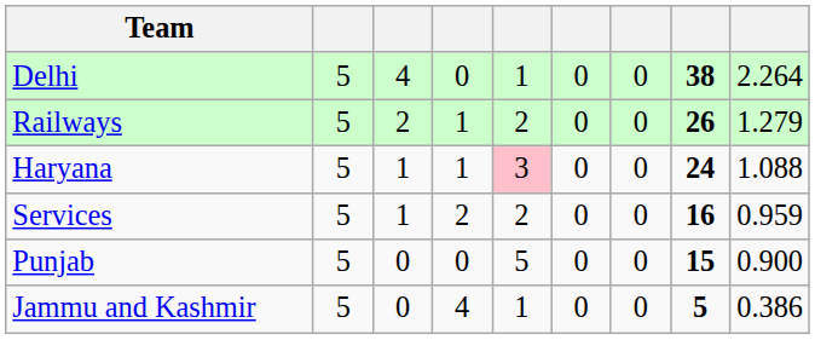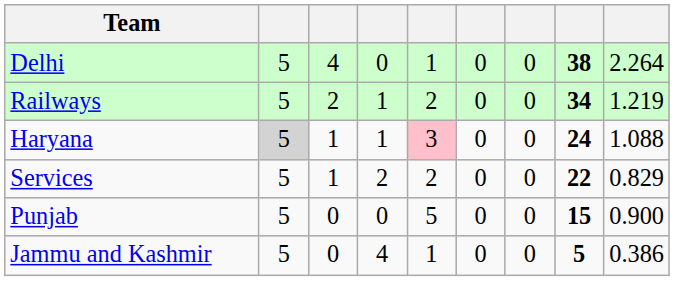Railways | column 8: 26 -> 34
Railways | column 9: 1.279 -> 1.219
Haryana | column 2: no background -> lightgrey background
Services | column 8: 16 -> 22
Services | column 9: 0.959 -> 0.829
